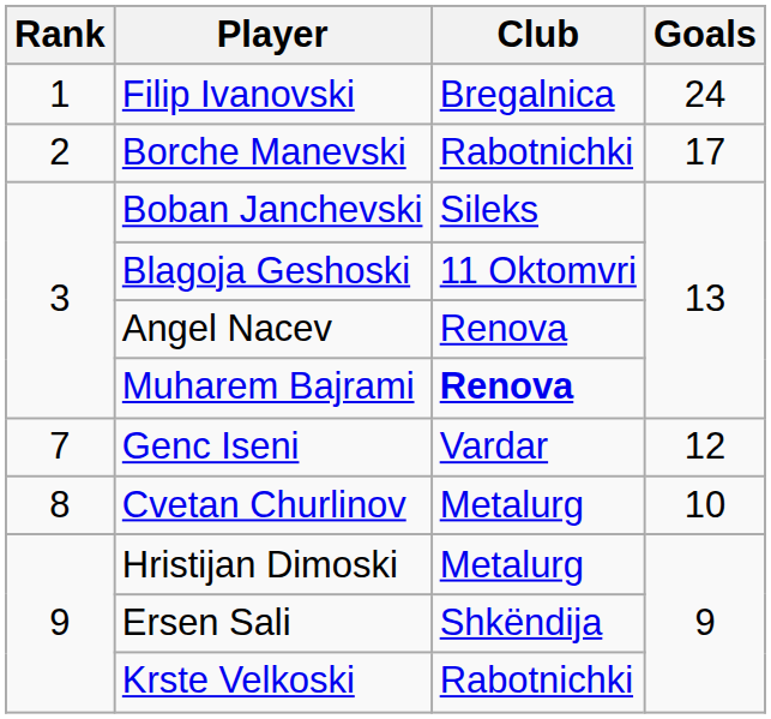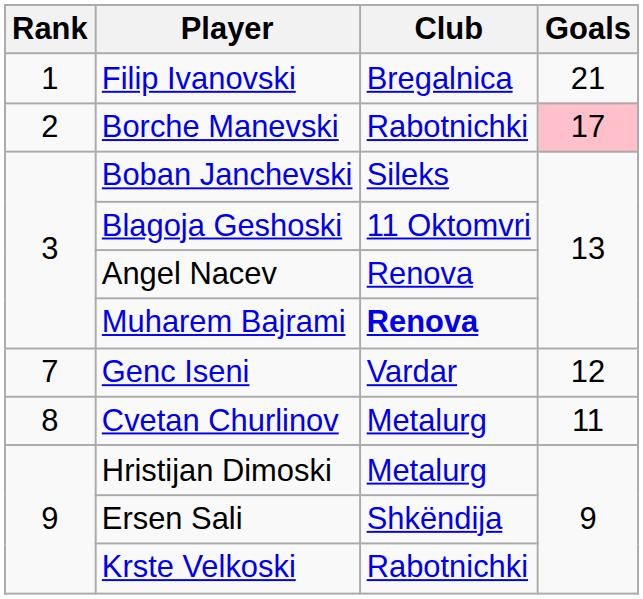Filip Ivanovski | Goals: 24 -> 21
Borche Manevski | Goals: no background -> pink background
Cvetan Churlinov | Goals: 10 -> 11
